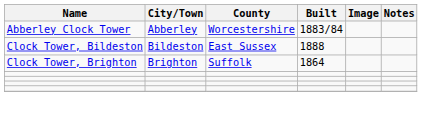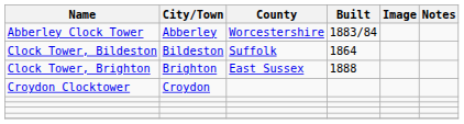Clock Tower, Bildeston | County: East Sussex -> Suffolk
Clock Tower, Bildeston | Built: 1888 -> 1864
Clock Tower, Brighton | County: Suffolk -> East Sussex
Clock Tower, Brighton | Built: 1864 -> 1888
+ row: Croydon Clocktower | Croydon
